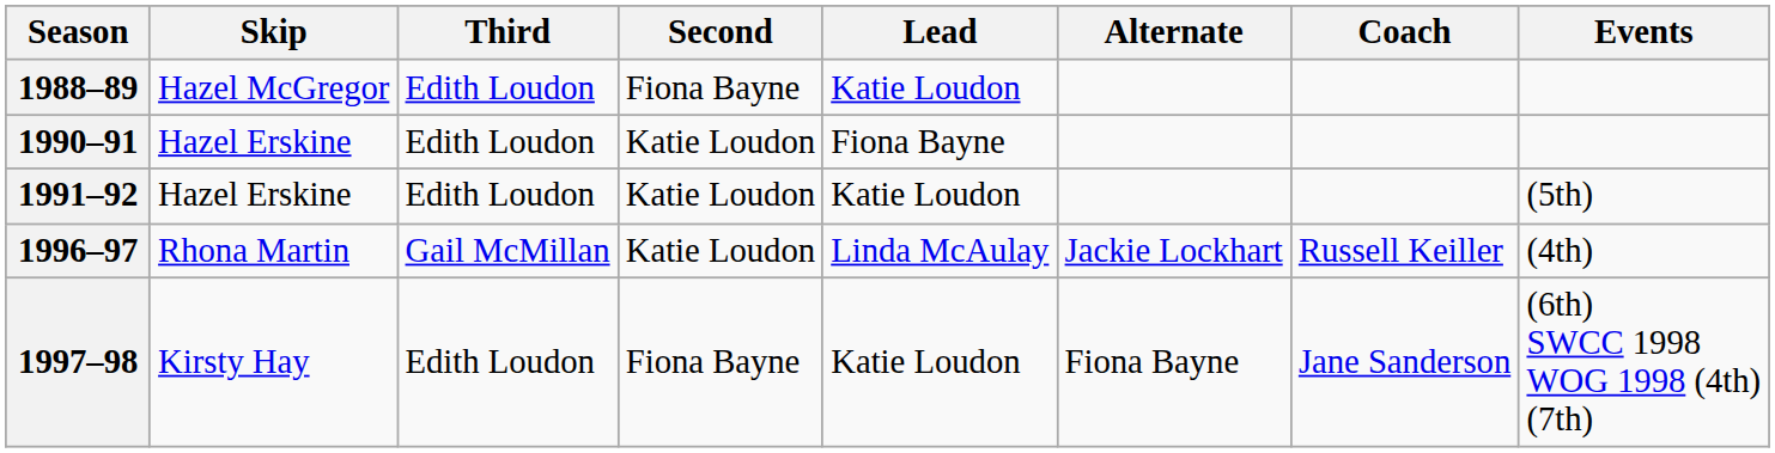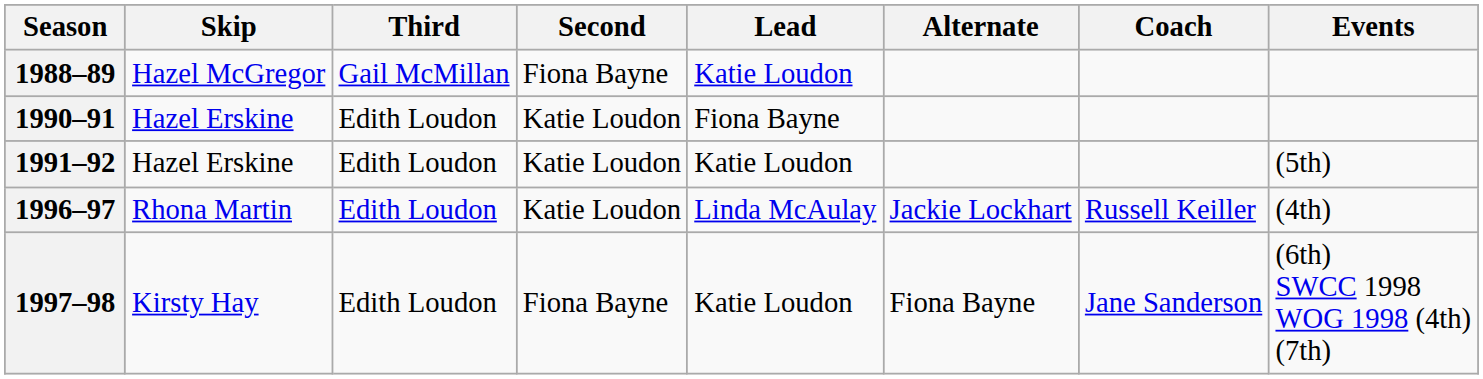1988–89 | Third: Edith Loudon -> Gail McMillan
1996–97 | Third: Gail McMillan -> Edith Loudon
